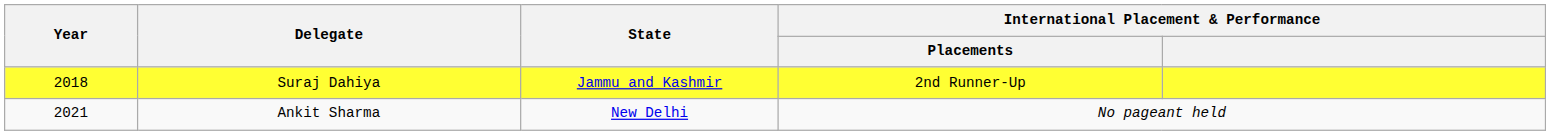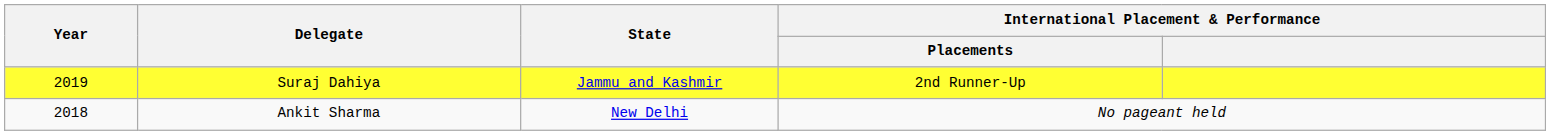Suraj Dahiya | Year: 2018 -> 2019
Ankit Sharma | Year: 2021 -> 2018
